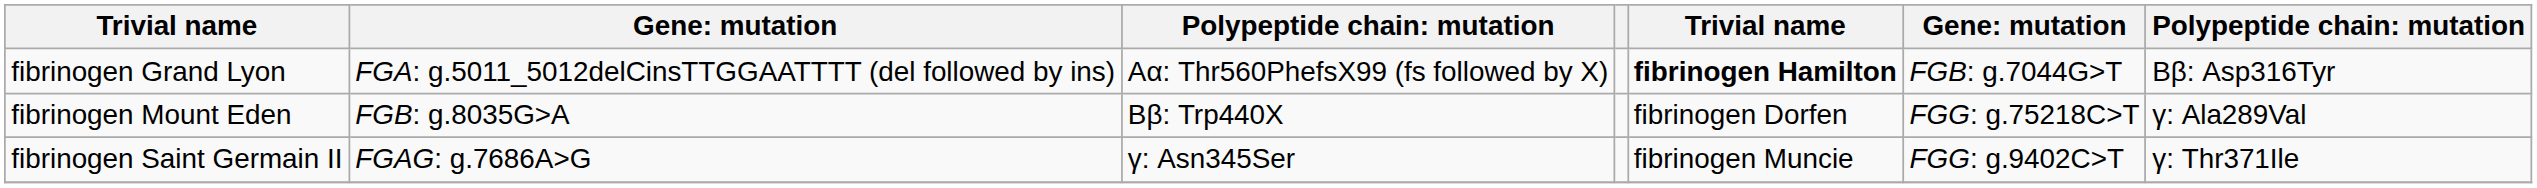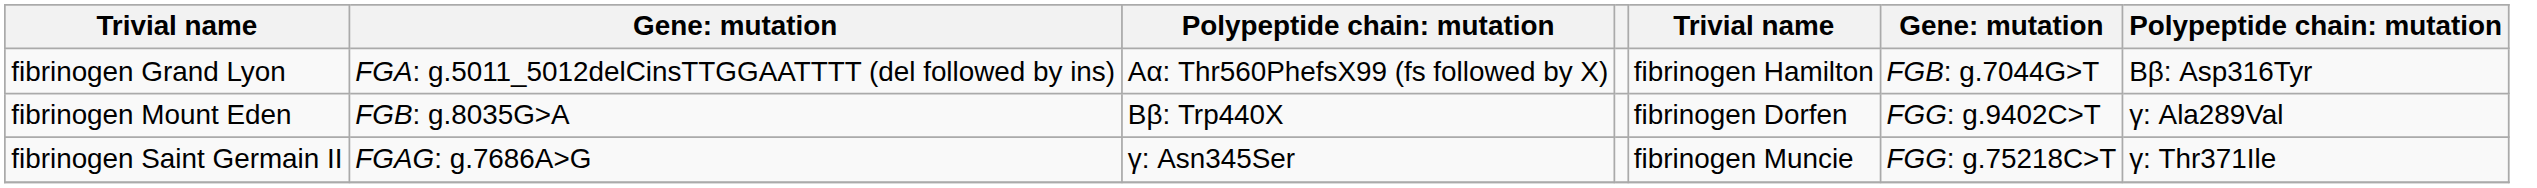fibrinogen Grand Lyon | column 5: bold -> normal
fibrinogen Mount Eden | column 6: FGG: g.75218C>T -> FGG: g.9402C>T
fibrinogen Saint Germain II | column 6: FGG: g.9402C>T -> FGG: g.75218C>T
